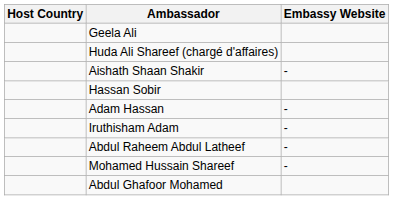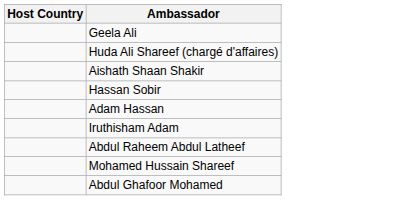- column: Embassy Website | - | - | - | - | -
